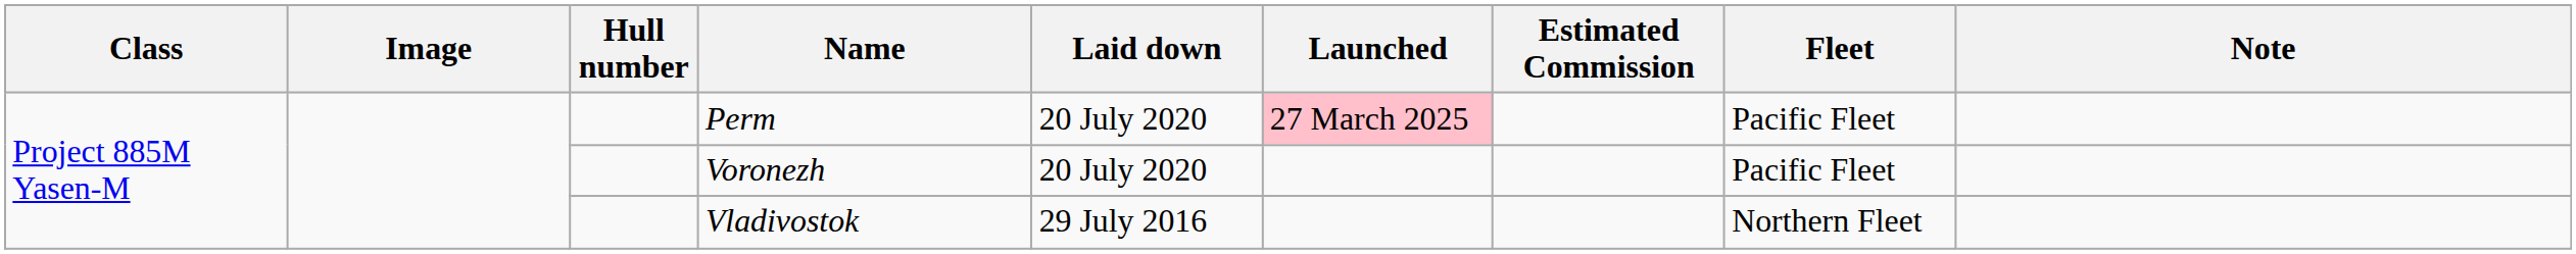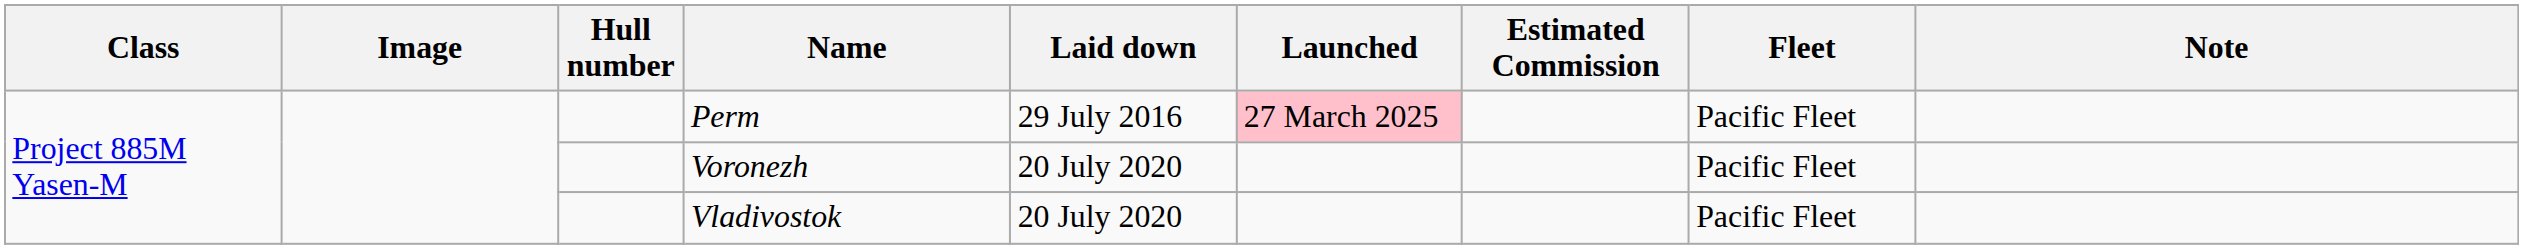Perm | Laid down: 20 July 2020 -> 29 July 2016
Vladivostok | Laid down: 29 July 2016 -> 20 July 2020
Vladivostok | Fleet: Northern Fleet -> Pacific Fleet
